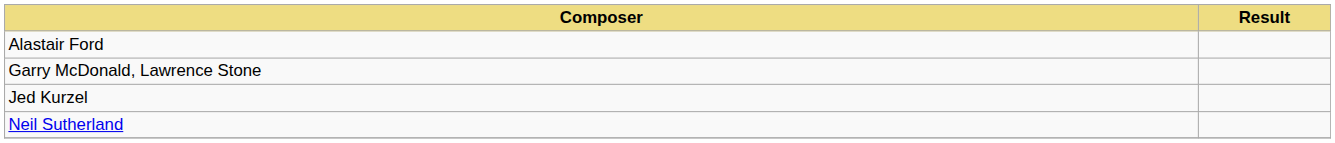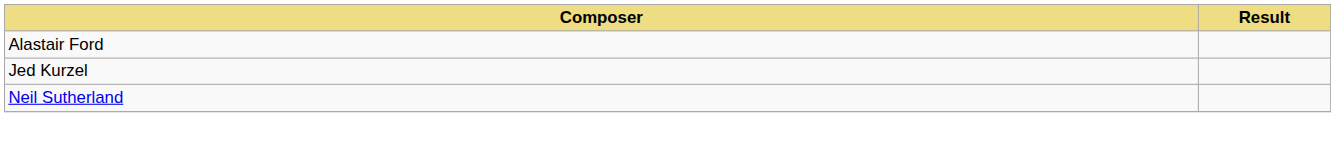- row: Garry McDonald, Lawrence Stone
